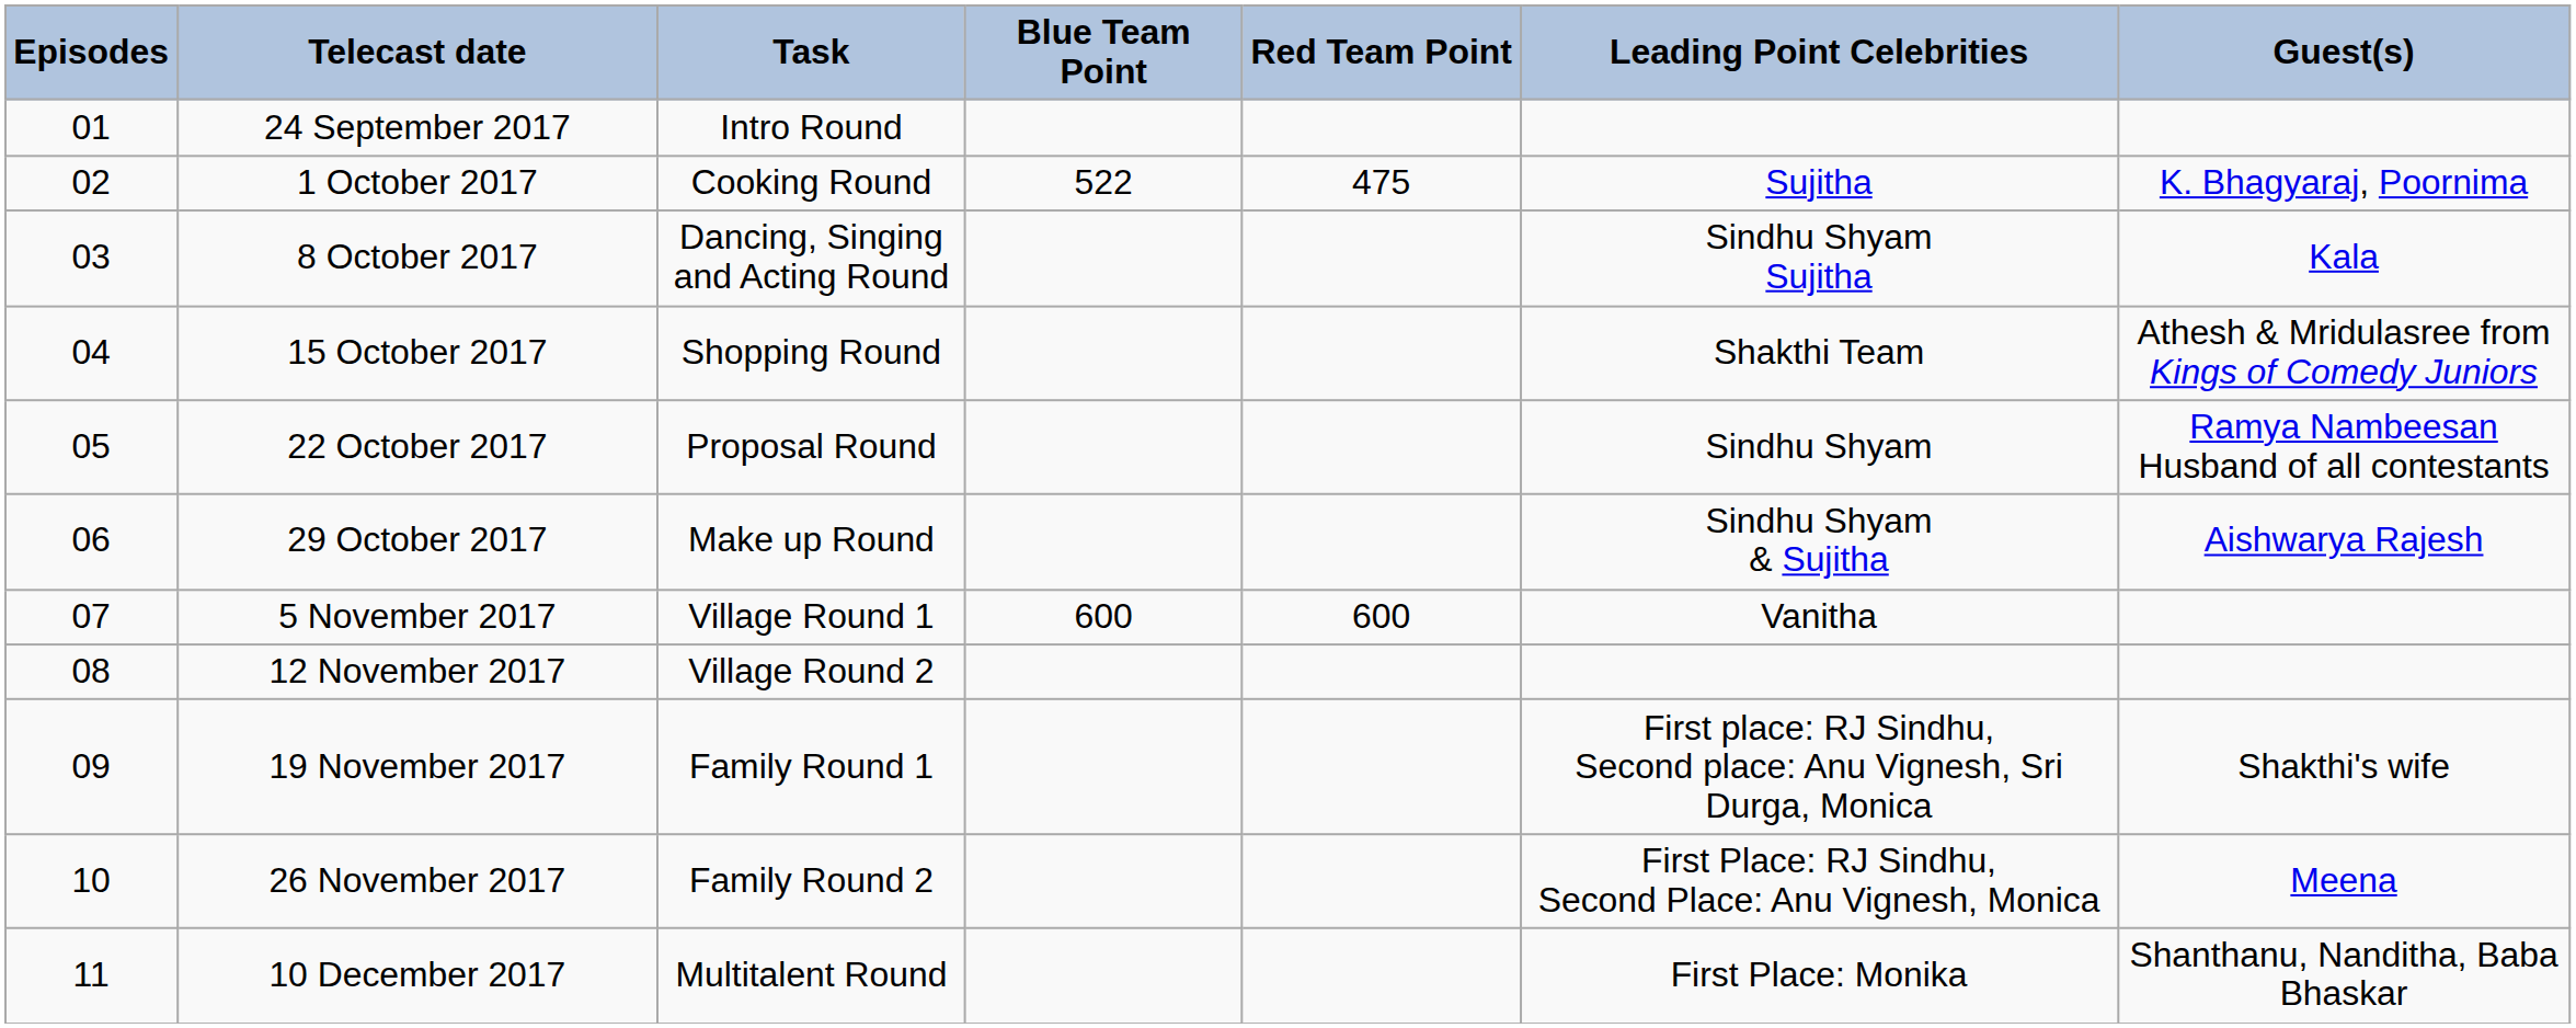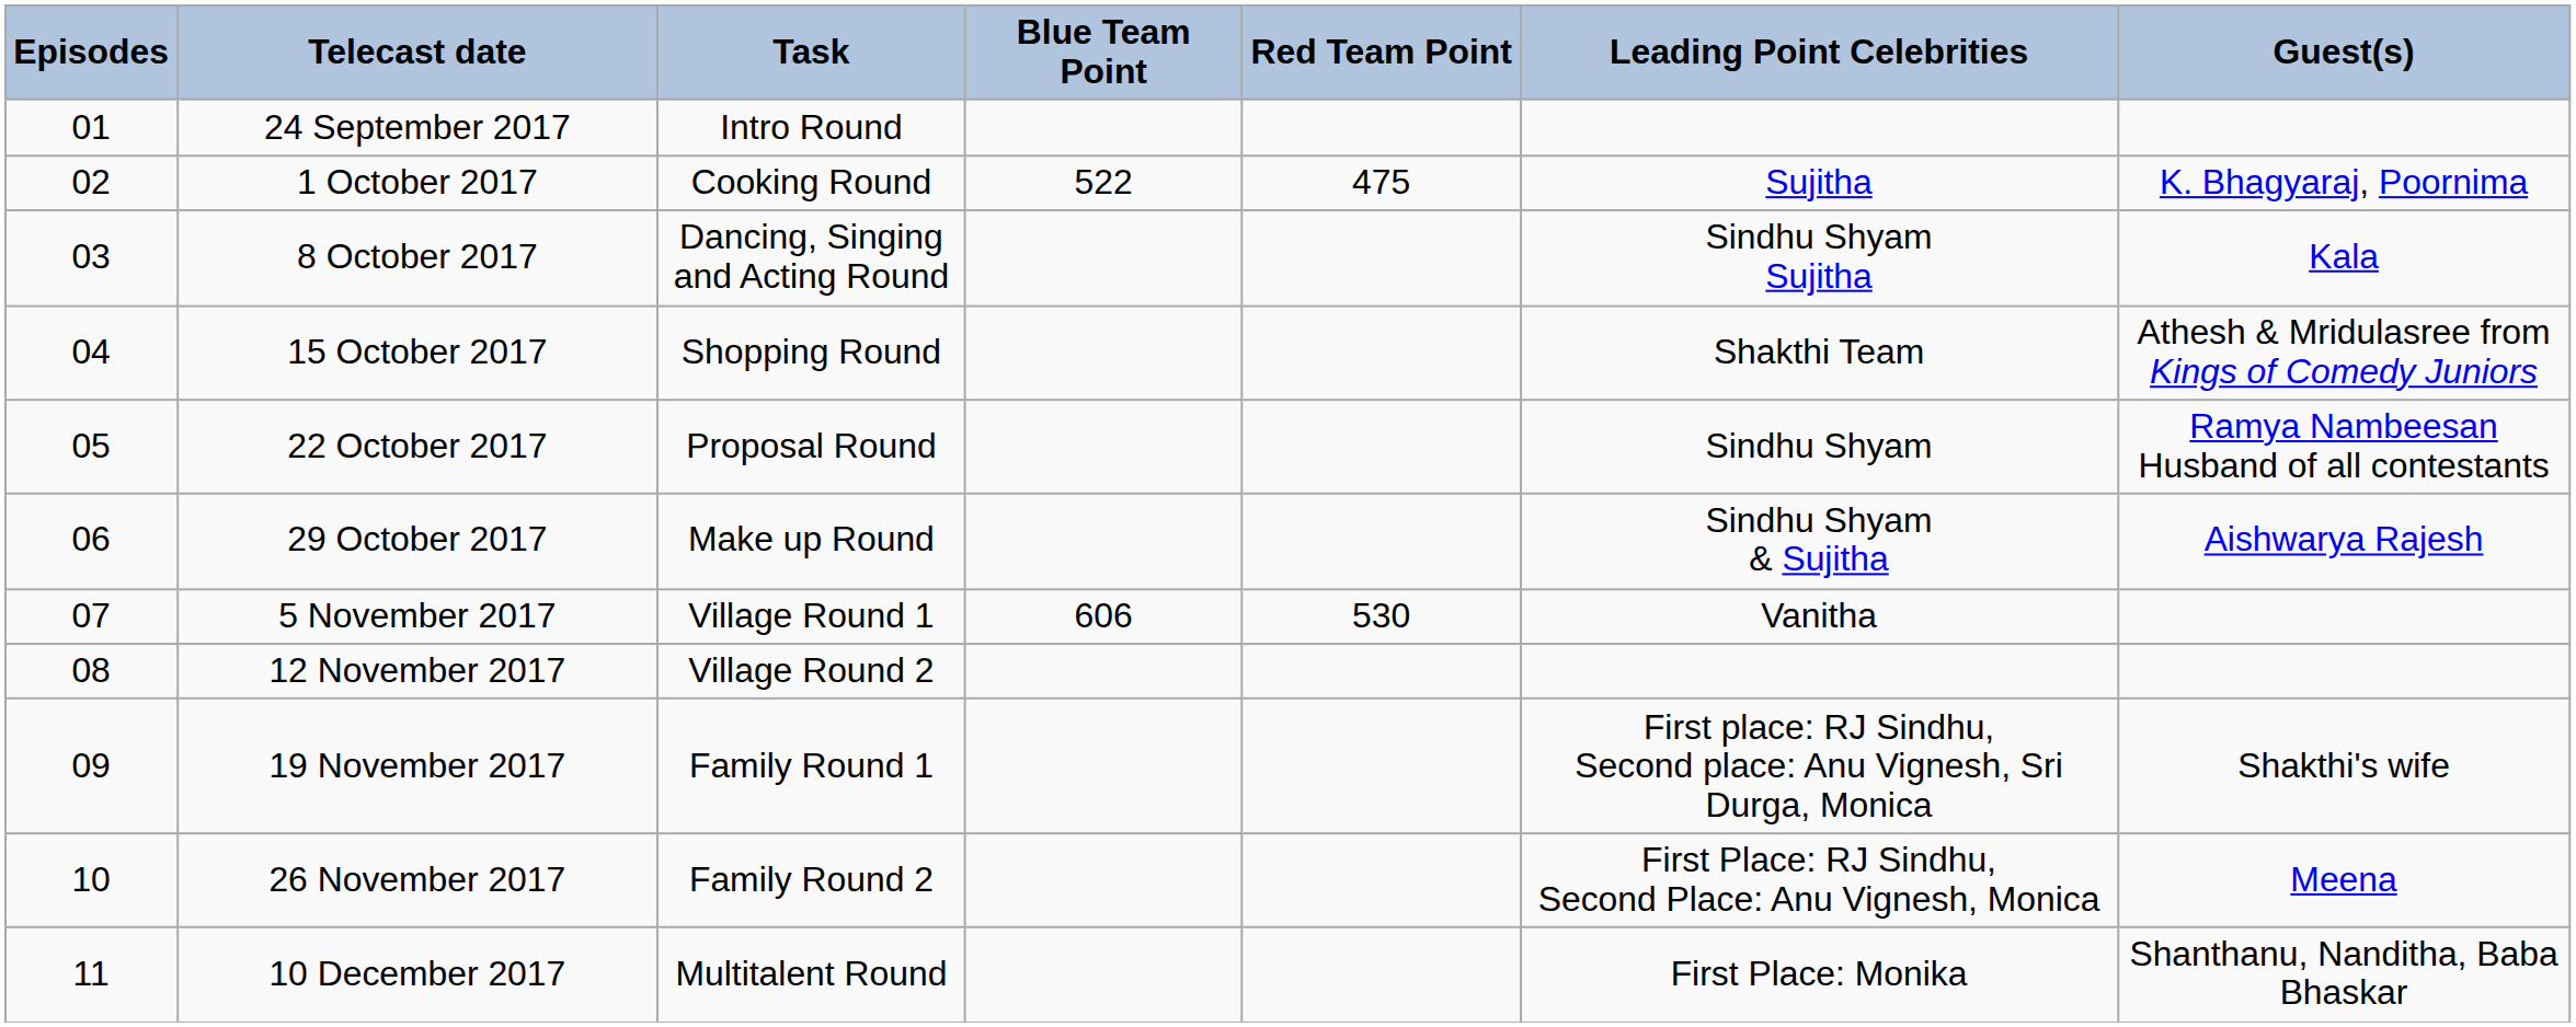5 November 2017 | Blue Team Point: 600 -> 606
5 November 2017 | Red Team Point: 600 -> 530
